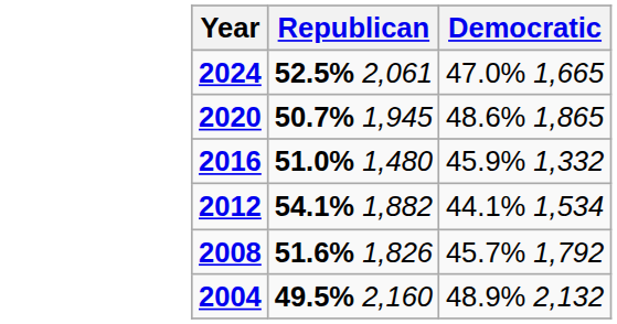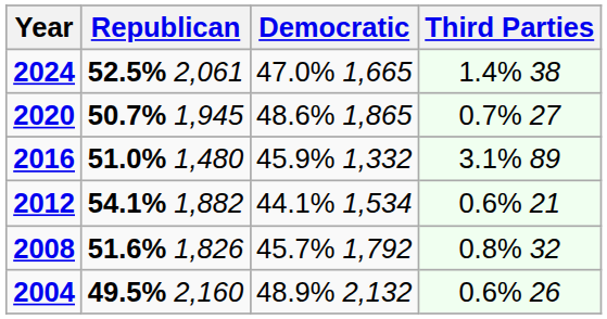+ column: Third Parties | 1.4% 38 | 0.7% 27 | 3.1% 89 | 0.6% 21 | 0.8% 32 | 0.6% 26
